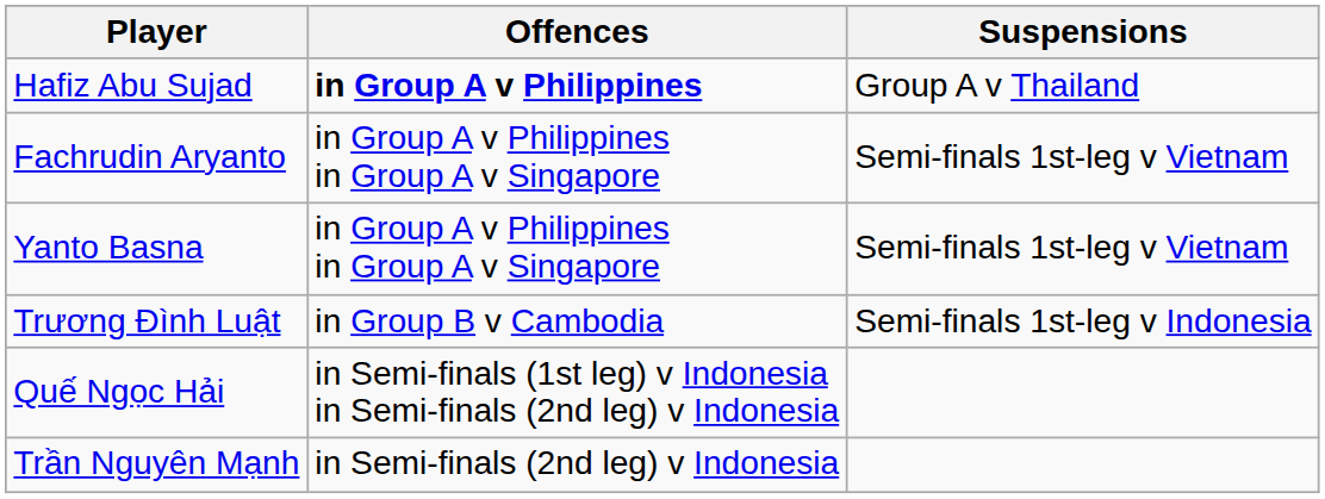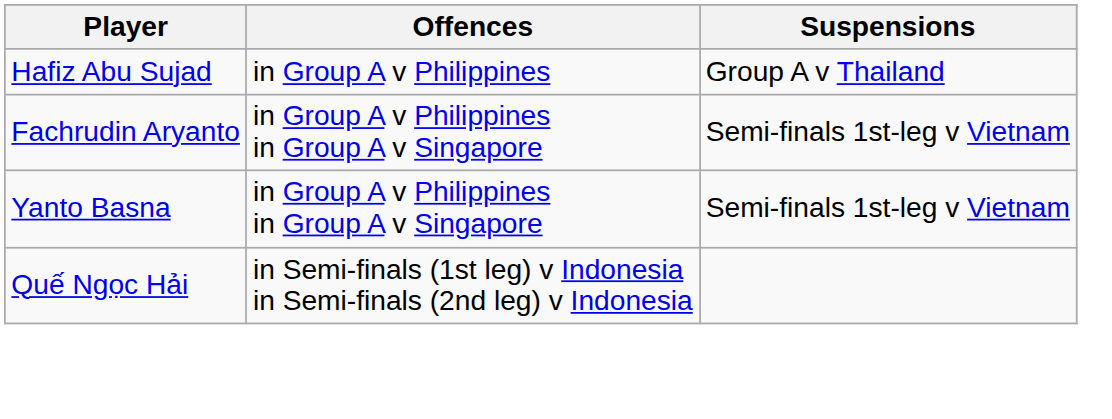Hafiz Abu Sujad | Offences: bold -> normal
- row: Trương Đình Luật | in Group B v Cambodia | Semi-finals 1st-leg v Indonesia
- row: Trần Nguyên Mạnh | in Semi-finals (2nd leg) v Indonesia
